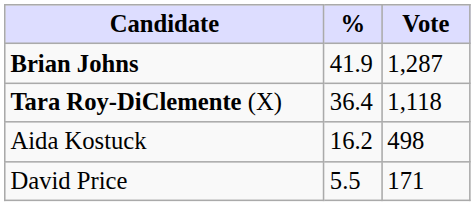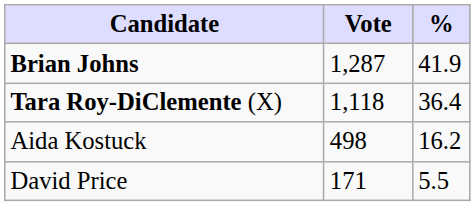columns swapped: Vote <-> %
